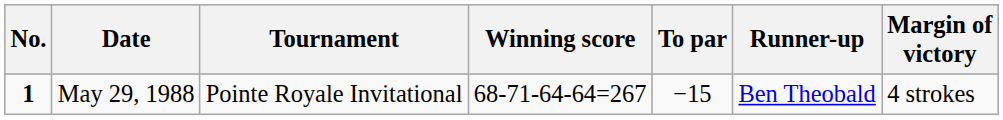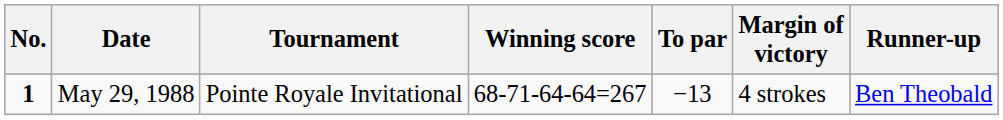columns swapped: Margin of victory <-> Runner-up
May 29, 1988 | To par: −15 -> −13
